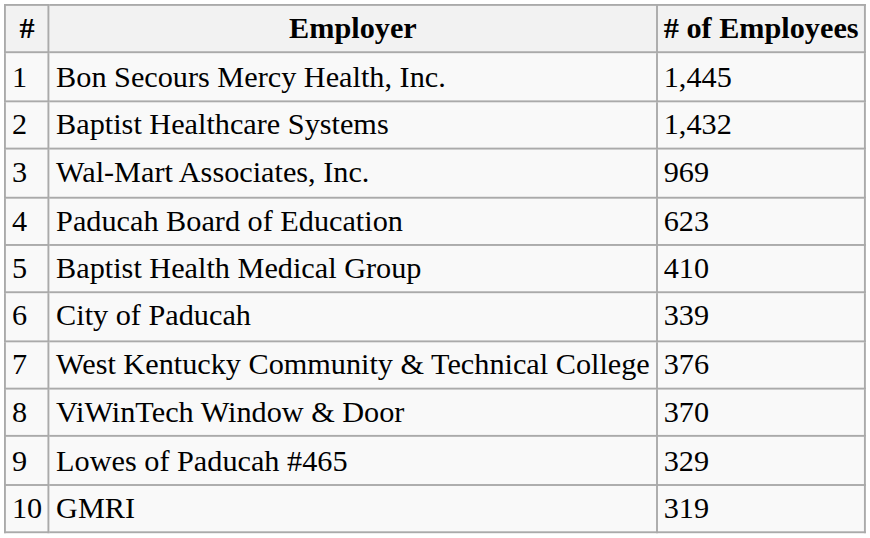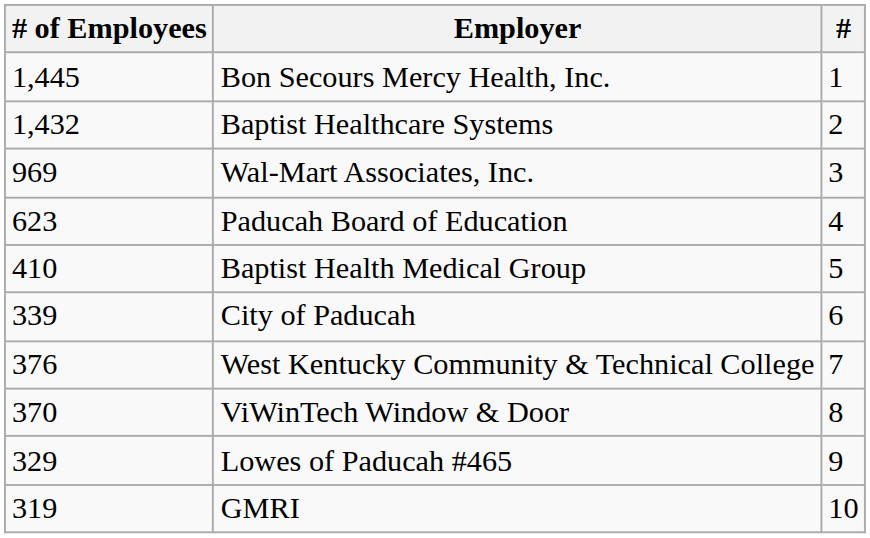columns swapped: # <-> # of Employees
